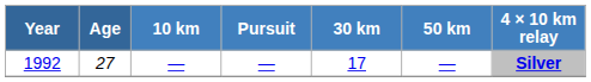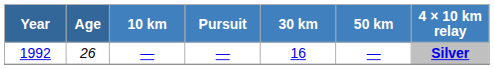1992 | Age: 27 -> 26
1992 | 30 km: 17 -> 16
